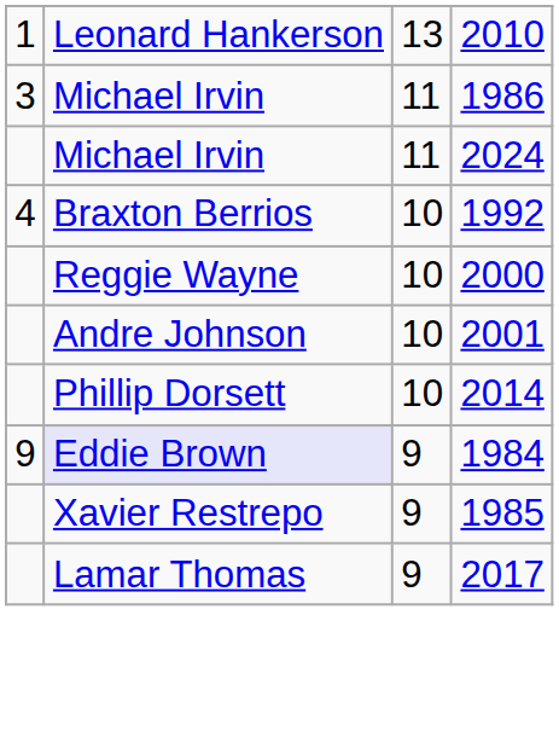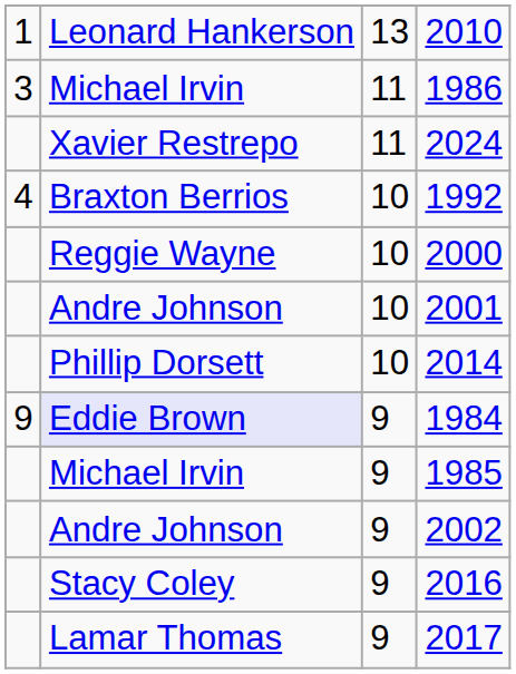2024 | column 2: Michael Irvin -> Xavier Restrepo
1985 | column 2: Xavier Restrepo -> Michael Irvin
+ row: Andre Johnson | 9 | 2002
+ row: Stacy Coley | 9 | 2016
